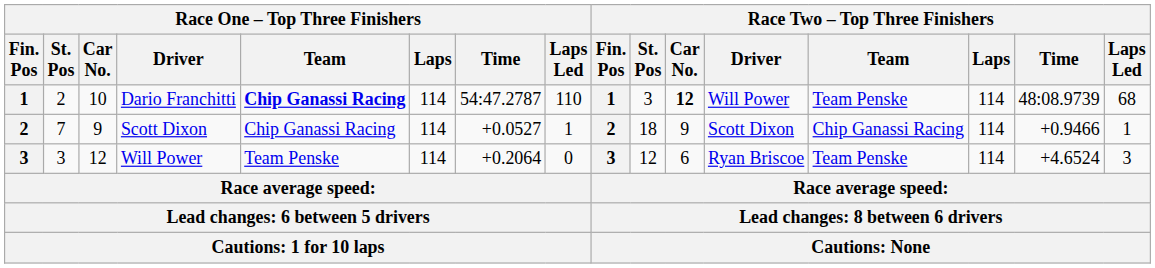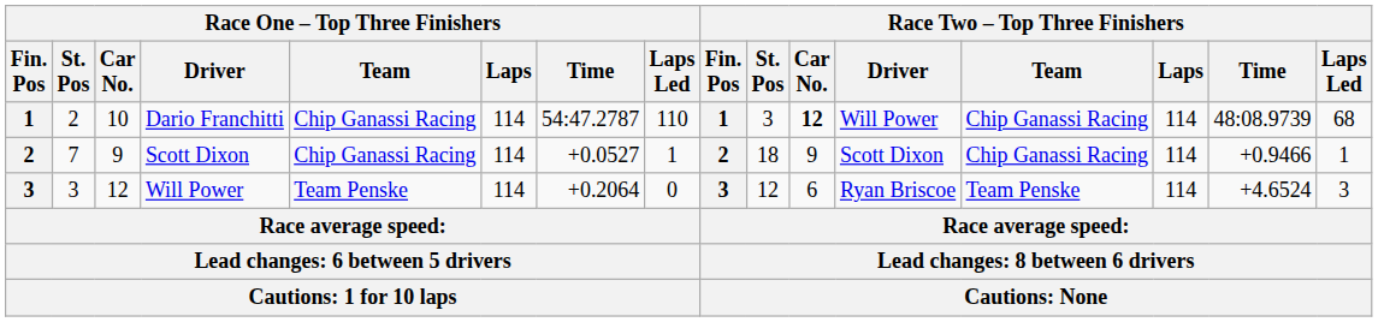Dario Franchitti | Race One – Top Three Finishers / Team: bold -> normal
Dario Franchitti | Race Two – Top Three Finishers / Team: Team Penske -> Chip Ganassi Racing
